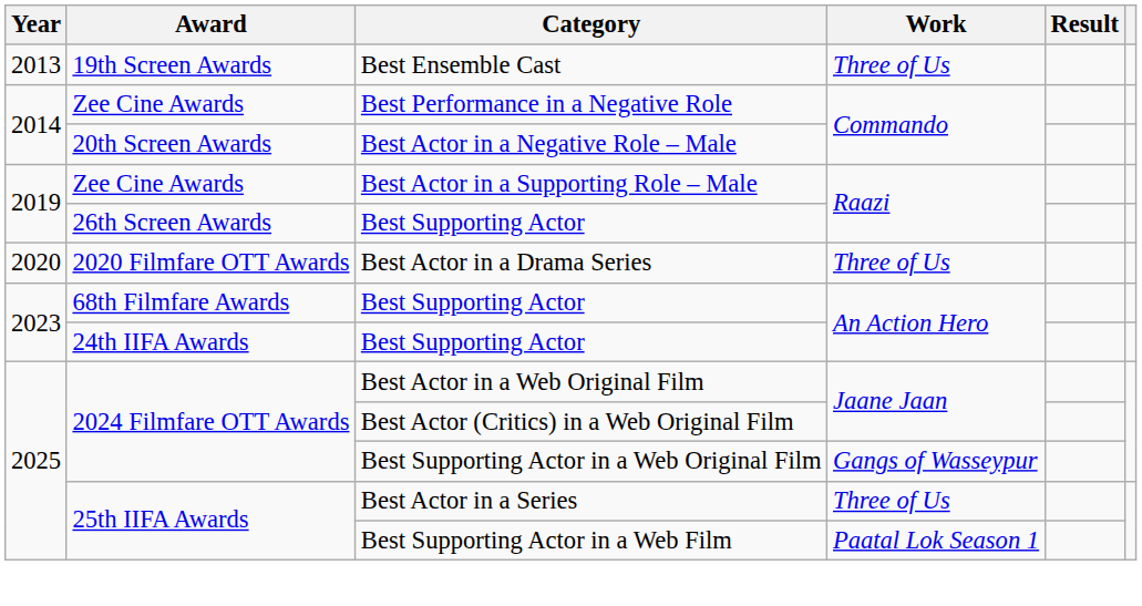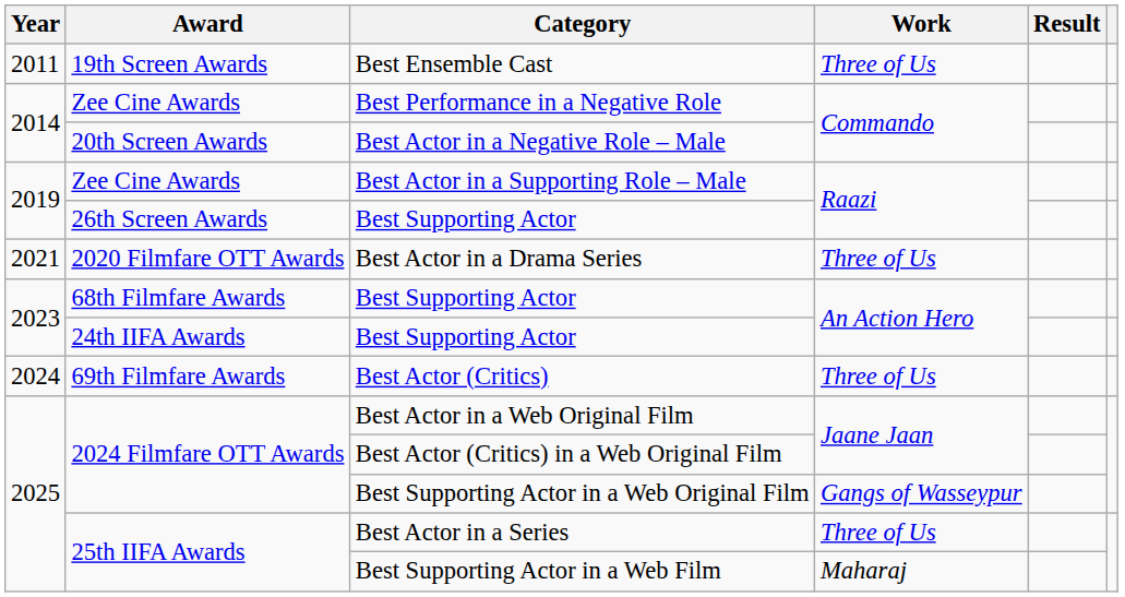Best Ensemble Cast | Year: 2013 -> 2011
Best Actor in a Drama Series | Year: 2020 -> 2021
+ row: 2024 | 69th Filmfare Awards | Best Actor (Critics) | Three of Us
Best Supporting Actor in a Web Film | Work: Paatal Lok Season 1 -> Maharaj
